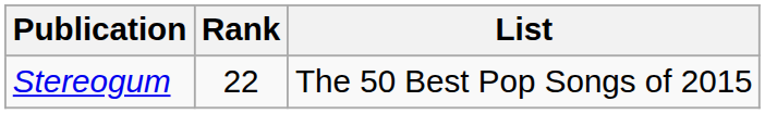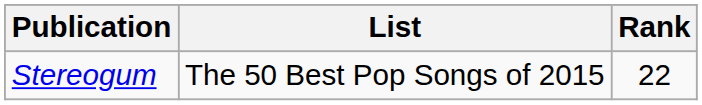columns swapped: Rank <-> List
